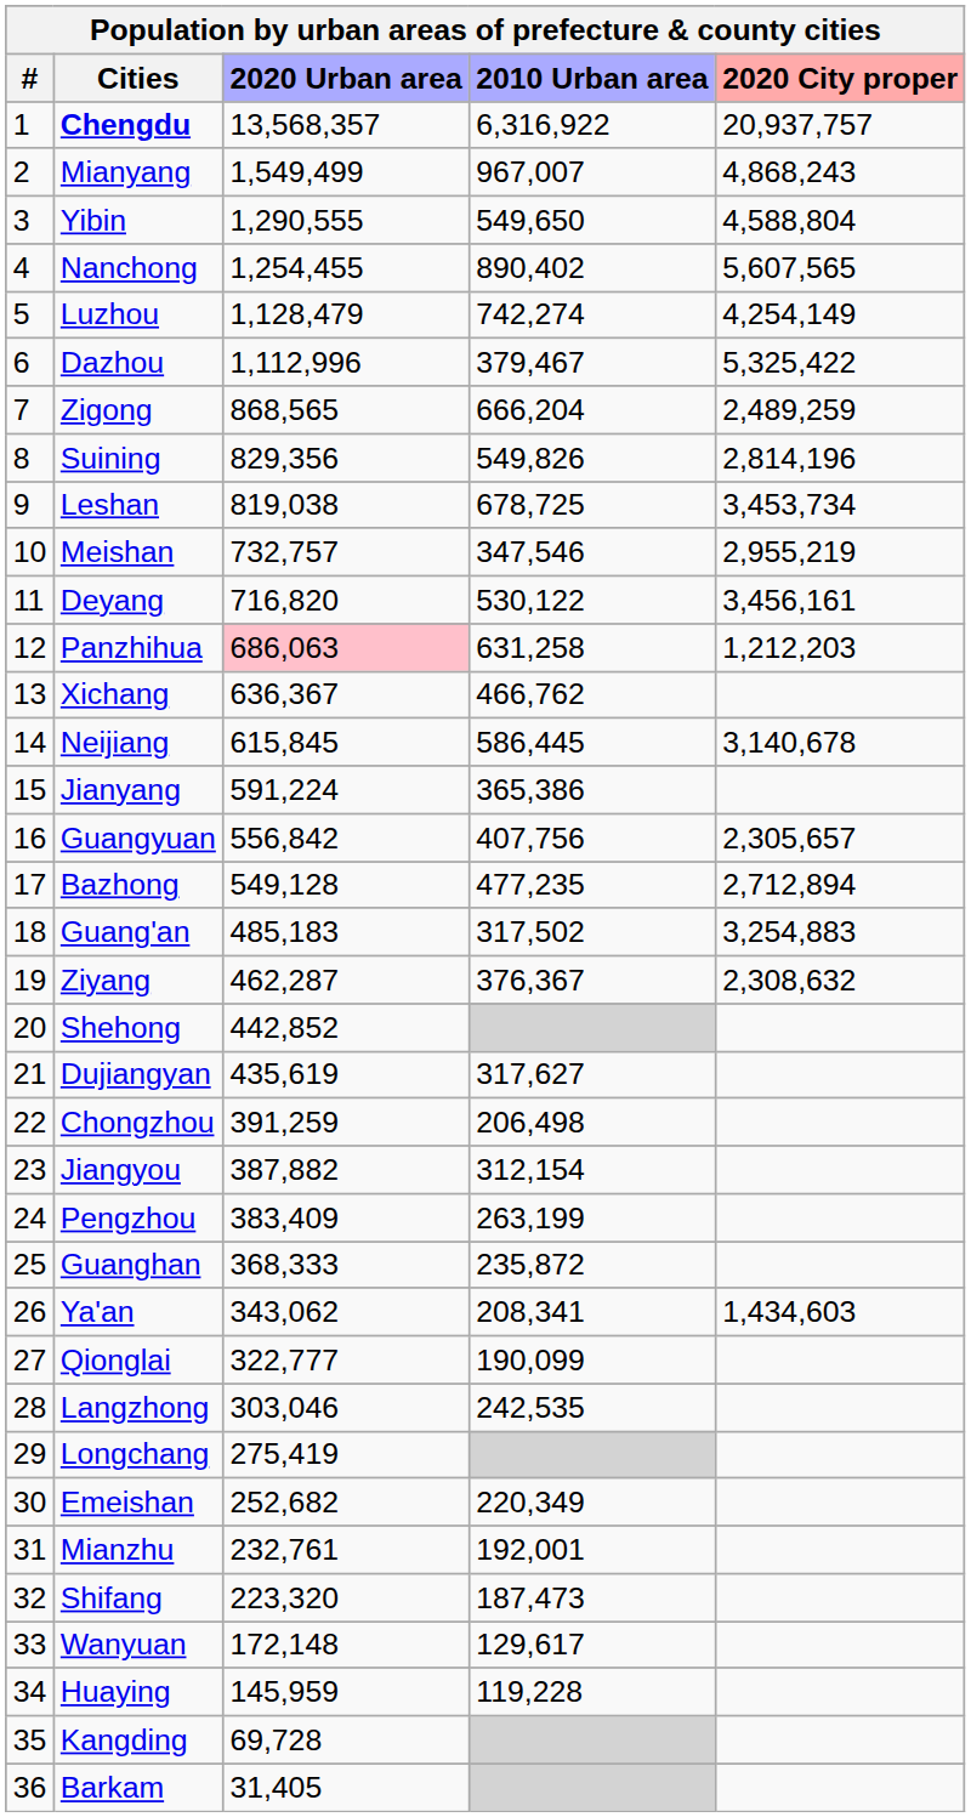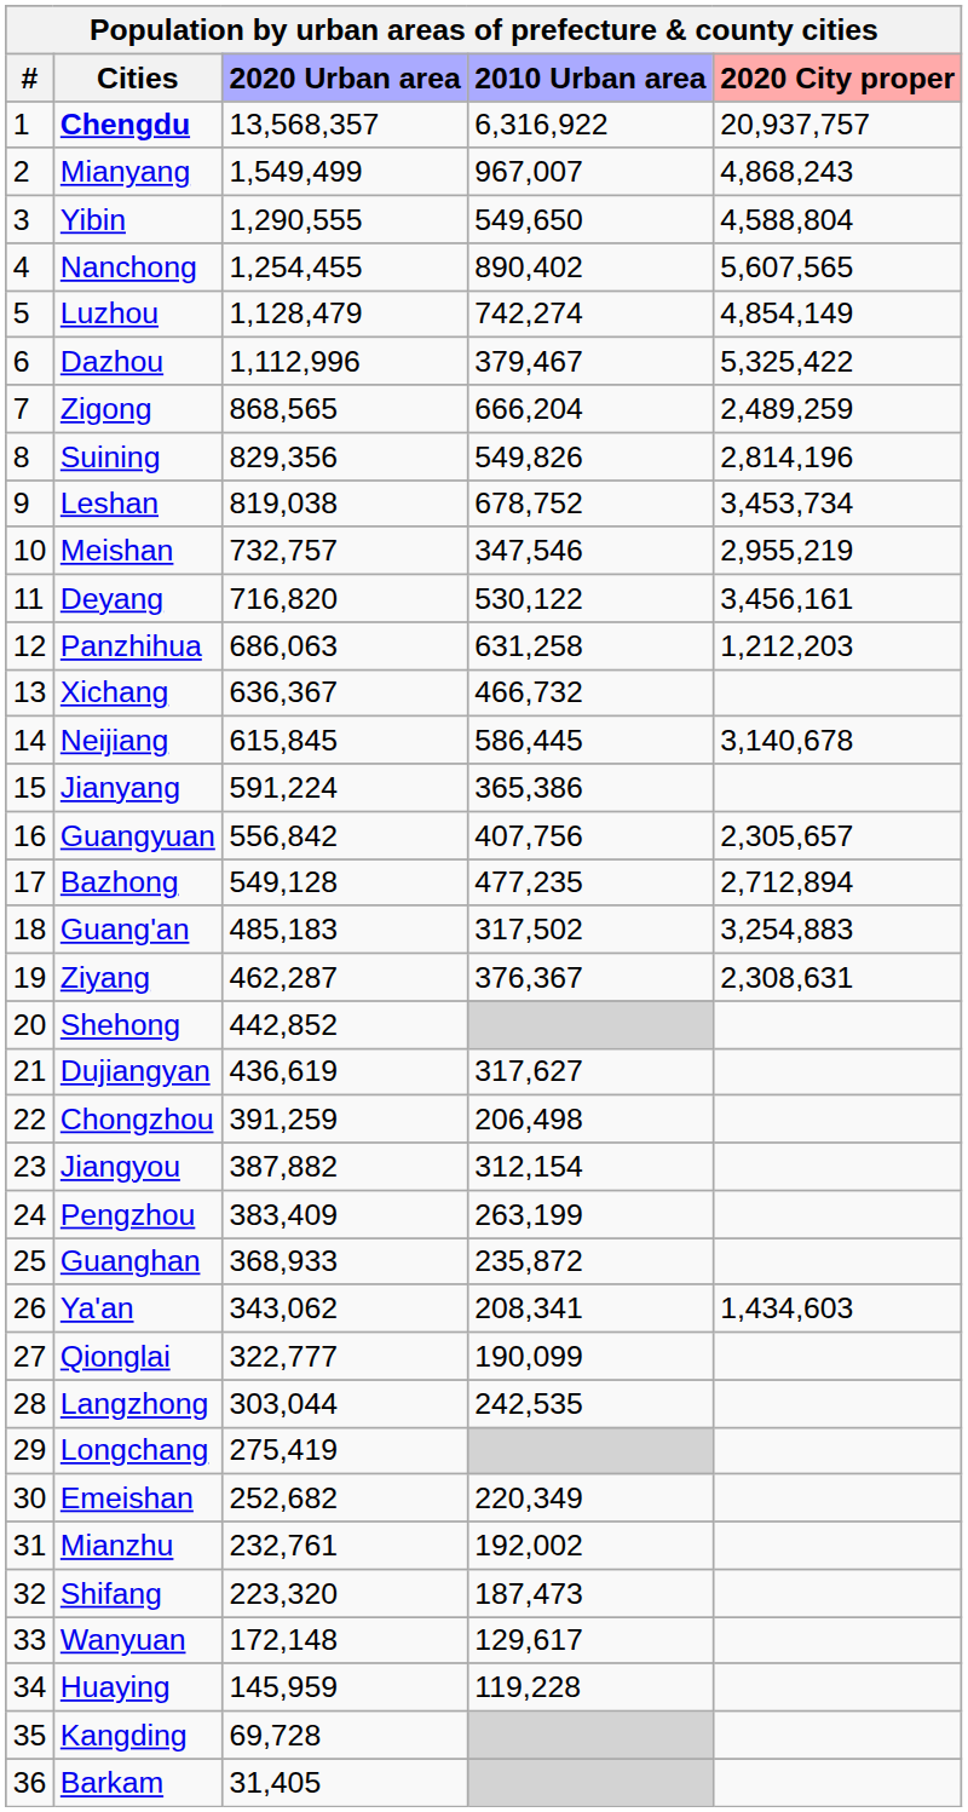Luzhou | 2020 City proper: 4,254,149 -> 4,854,149
Leshan | 2010 Urban area: 678,725 -> 678,752
Panzhihua | 2020 Urban area: pink background -> no background
Xichang | 2010 Urban area: 466,762 -> 466,732
Ziyang | 2020 City proper: 2,308,632 -> 2,308,631
Dujiangyan | 2020 Urban area: 435,619 -> 436,619
Guanghan | 2020 Urban area: 368,333 -> 368,933
Langzhong | 2020 Urban area: 303,046 -> 303,044
Mianzhu | 2010 Urban area: 192,001 -> 192,002
